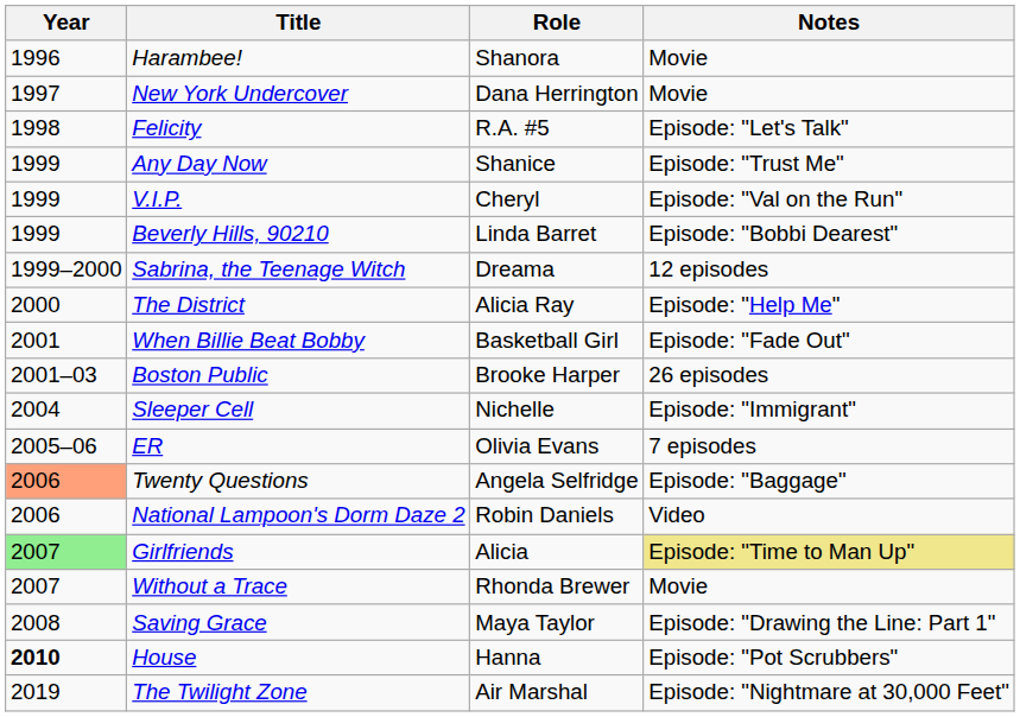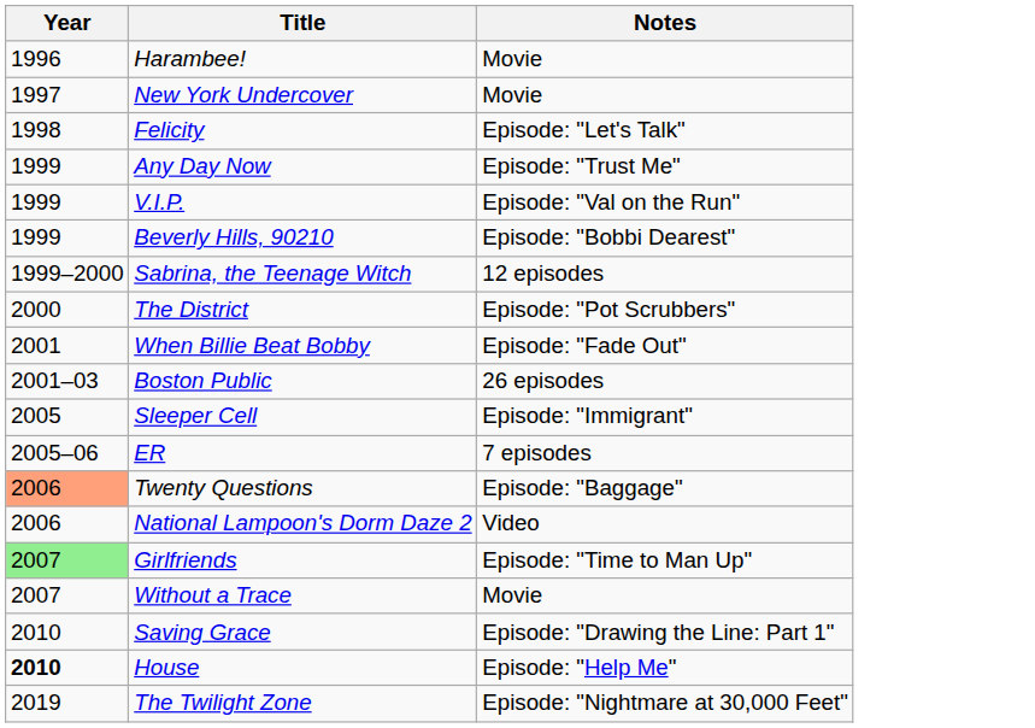- column: Role | Shanora | Dana Herrington | R.A. #5 | Shanice | Cheryl | Linda Barret | Dreama | Alicia Ray | Basketball Girl | Brooke Harper | Nichelle | Olivia Evans | Angela Selfridge | Robin Daniels | Alicia | Rhonda Brewer | Maya Taylor | Hanna | Air Marshal
The District | Notes: Episode: "Help Me" -> Episode: "Pot Scrubbers"
Sleeper Cell | Year: 2004 -> 2005
Girlfriends | Notes: khaki background -> no background
Saving Grace | Year: 2008 -> 2010
House | Notes: Episode: "Pot Scrubbers" -> Episode: "Help Me"
